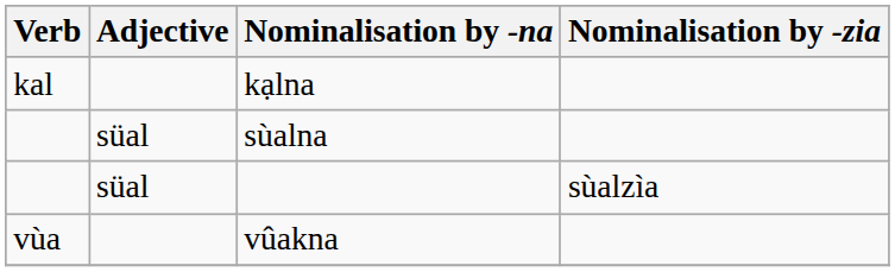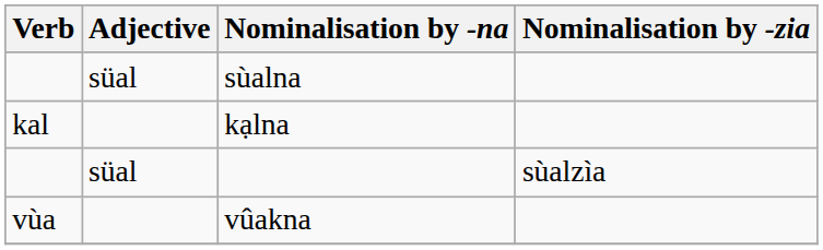rows swapped: kạlna <-> sùalna
